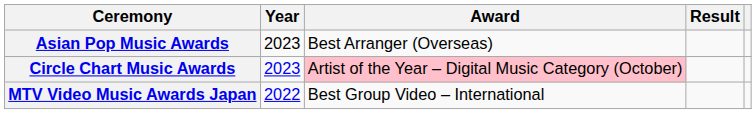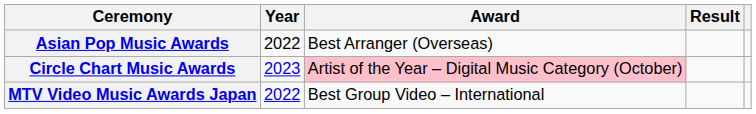Asian Pop Music Awards | Year: 2023 -> 2022
